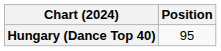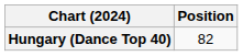Hungary (Dance Top 40) | Position: 95 -> 82
